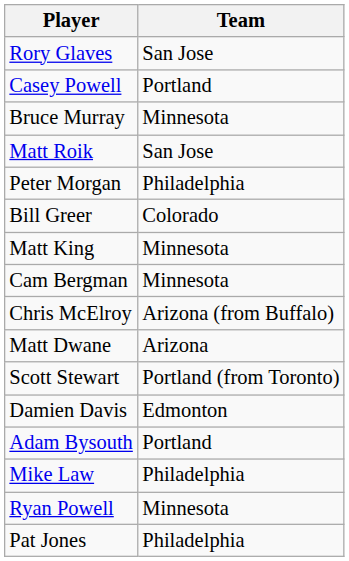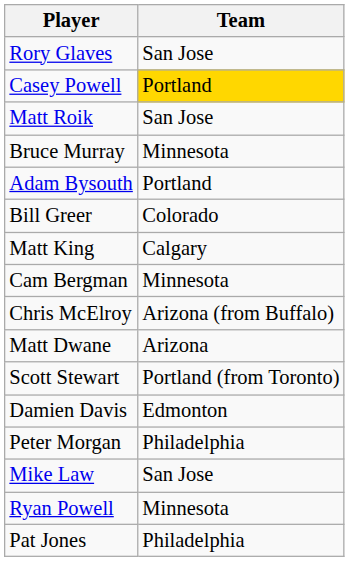Casey Powell | Team: no background -> gold background
rows swapped: Matt Roik <-> Bruce Murray
rows swapped: Peter Morgan <-> Adam Bysouth
Matt King | Team: Minnesota -> Calgary
Mike Law | Team: Philadelphia -> San Jose
